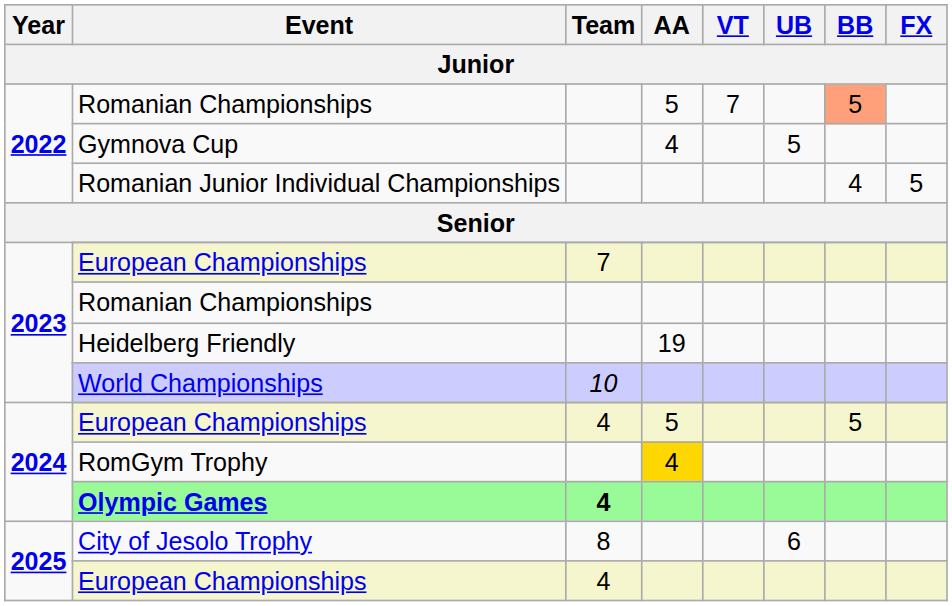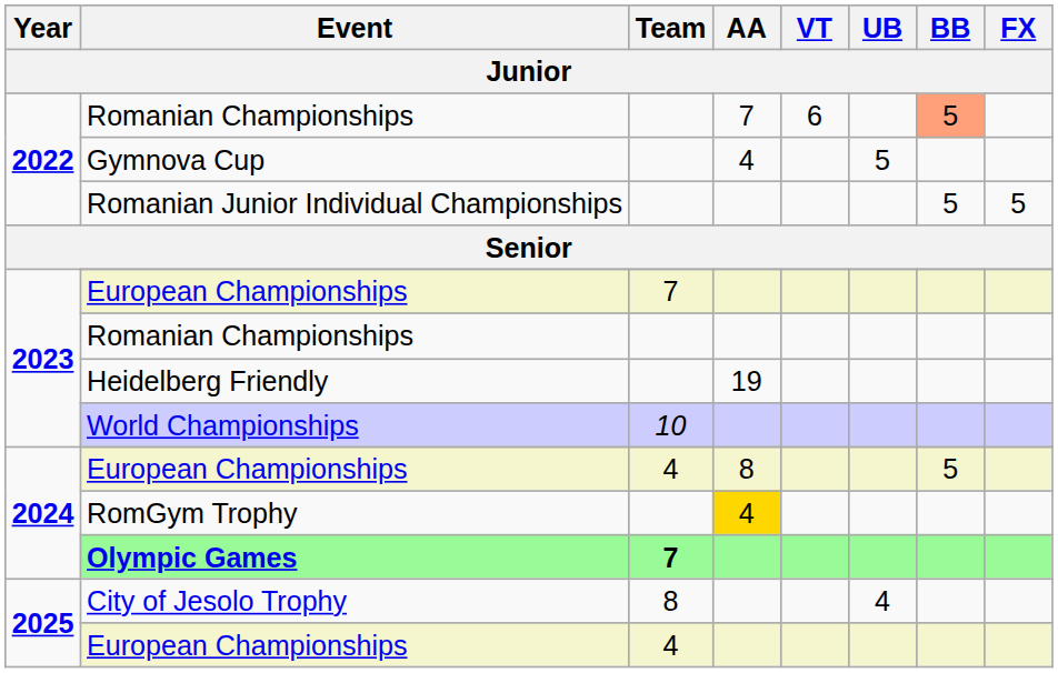2022 / Romanian Championships | AA: 5 -> 7
2022 / Romanian Championships | VT: 7 -> 6
Romanian Junior Individual Championships | BB: 4 -> 5
2024 / European Championships | AA: 5 -> 8
Olympic Games | Team: 4 -> 7
City of Jesolo Trophy | UB: 6 -> 4
